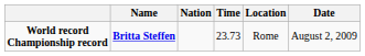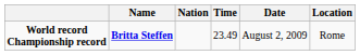columns swapped: Location <-> Date
World record Championship record | Time: 23.73 -> 23.49
